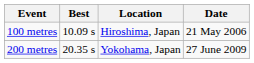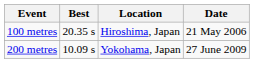100 metres | Best: 10.09 s -> 20.35 s
200 metres | Best: 20.35 s -> 10.09 s
